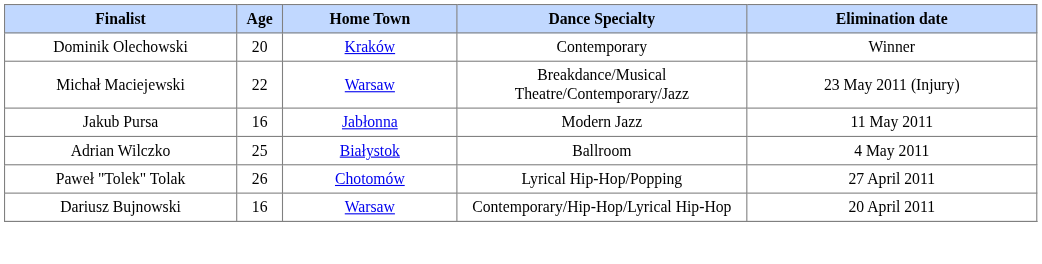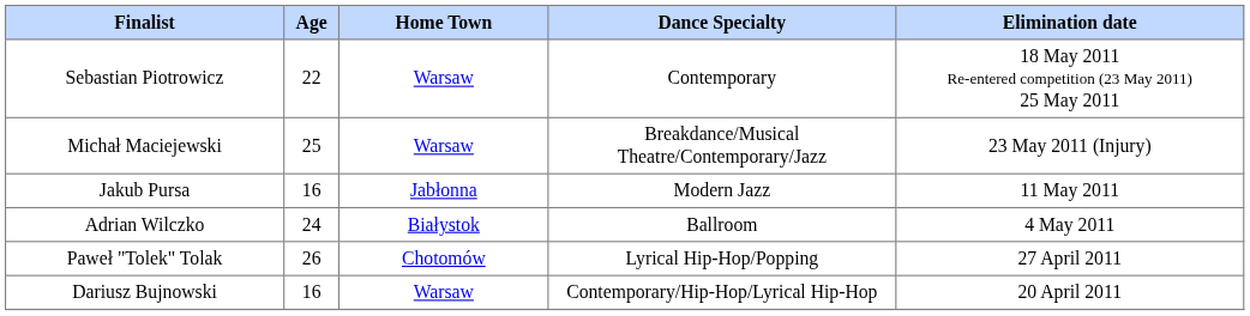- row: Dominik Olechowski | 20 | Kraków | Contemporary | Winner
+ row: Sebastian Piotrowicz | 22 | Warsaw | Contemporary | 18 May 2011 Re-entered competition (23 May 2011) 25 May 2011
Michał Maciejewski | Age: 22 -> 25
Adrian Wilczko | Age: 25 -> 24
